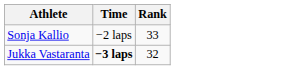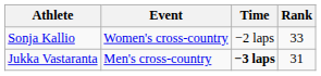+ column: Event | Women's cross-country | Men's cross-country
Jukka Vastaranta | Rank: 32 -> 31
